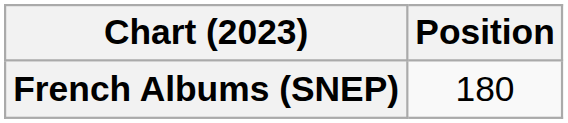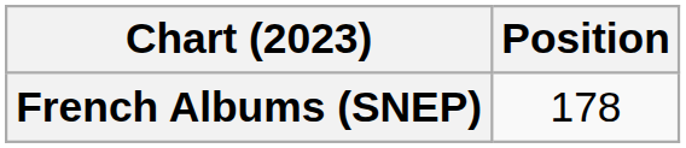French Albums (SNEP) | Position: 180 -> 178
